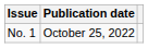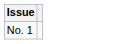- column: Publication date | October 25, 2022
